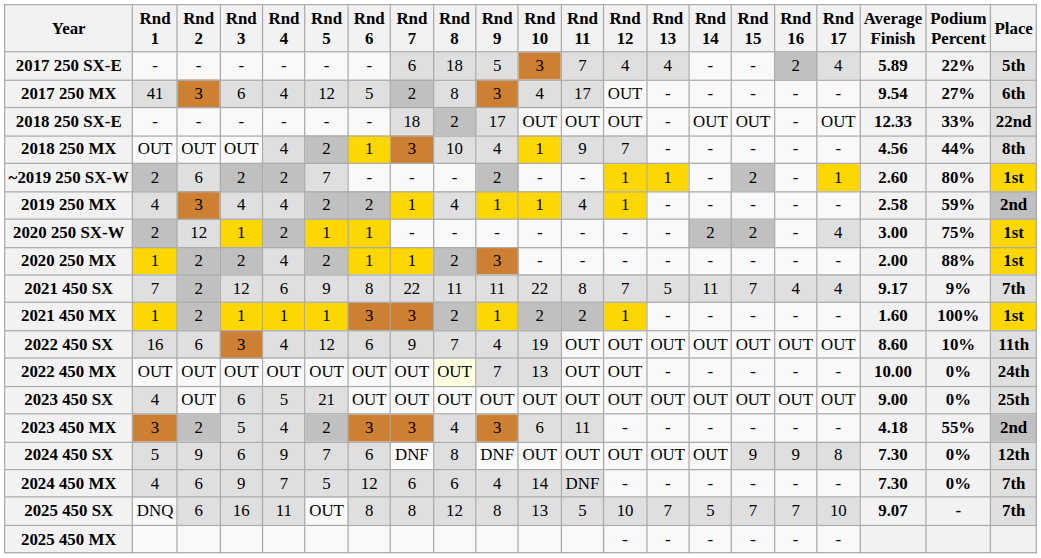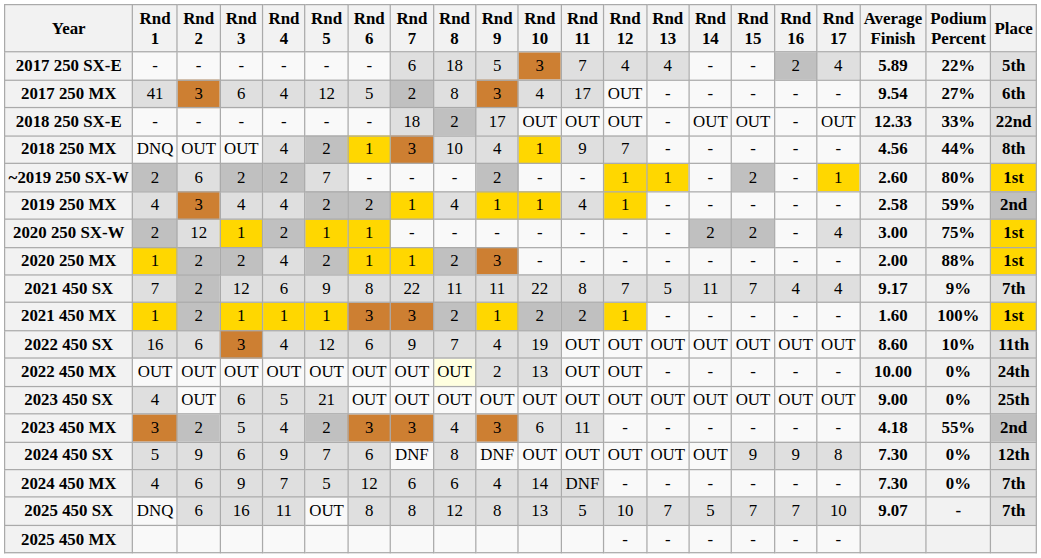2018 250 MX | Rnd 1: OUT -> DNQ
2022 450 MX | Rnd 9: 7 -> 2
